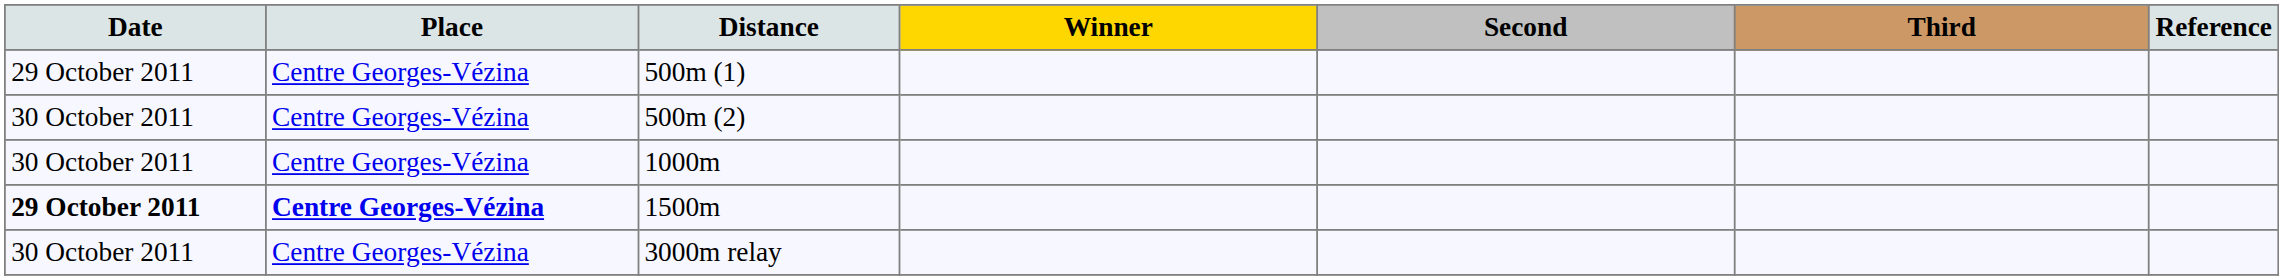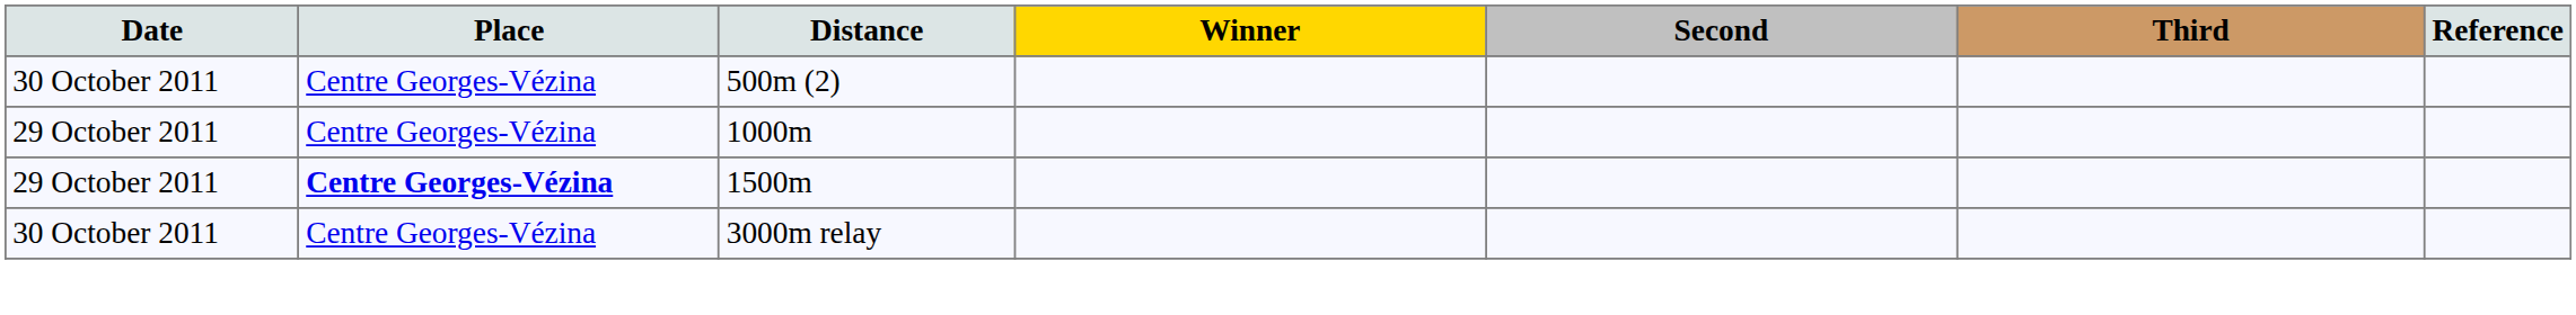- row: 29 October 2011 | Centre Georges-Vézina | 500m (1)
1000m | Date: 30 October 2011 -> 29 October 2011
1500m | Date: bold -> normal
